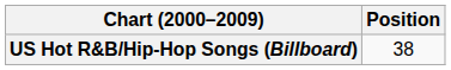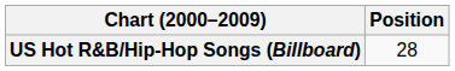US Hot R&B/Hip-Hop Songs (Billboard) | Position: 38 -> 28
